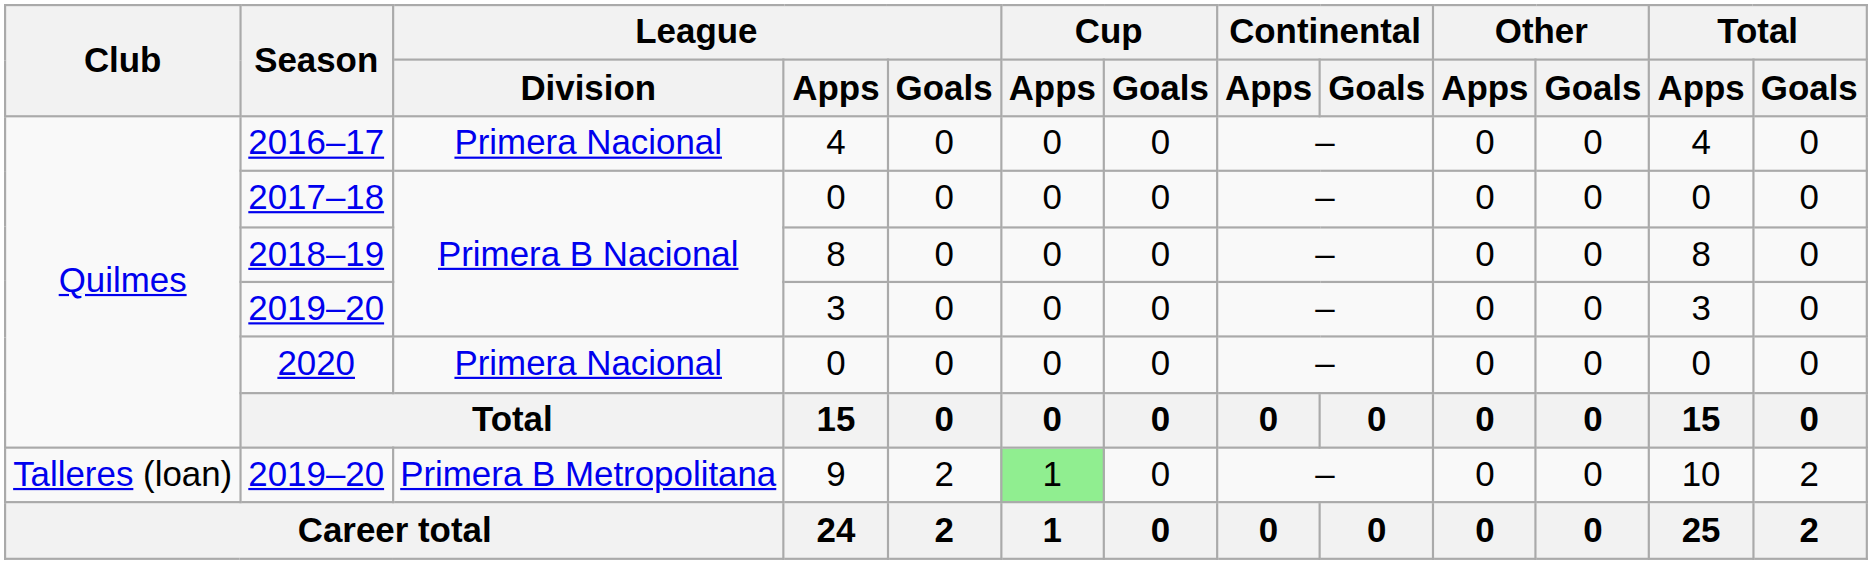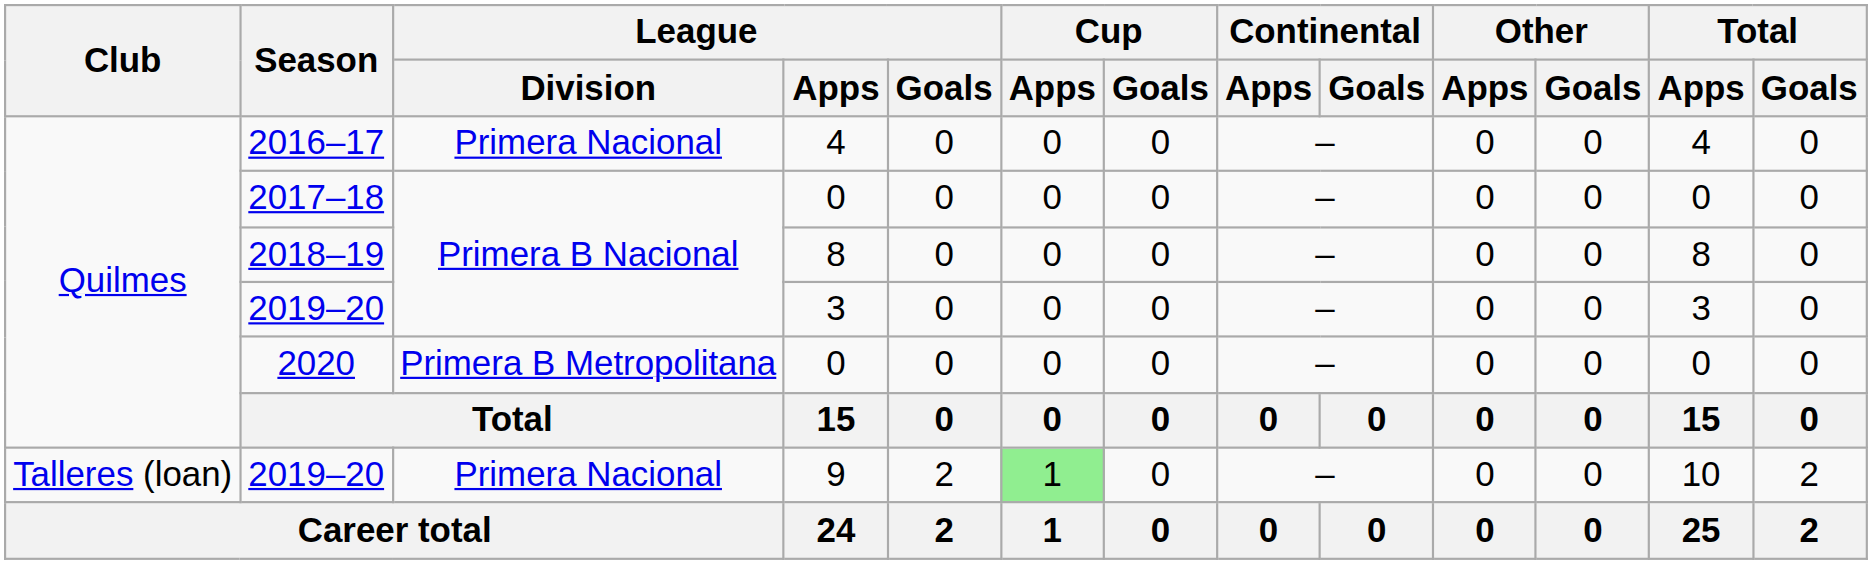2020 | League / Division: Primera Nacional -> Primera B Metropolitana
2019–20 / 9 | League / Division: Primera B Metropolitana -> Primera Nacional
